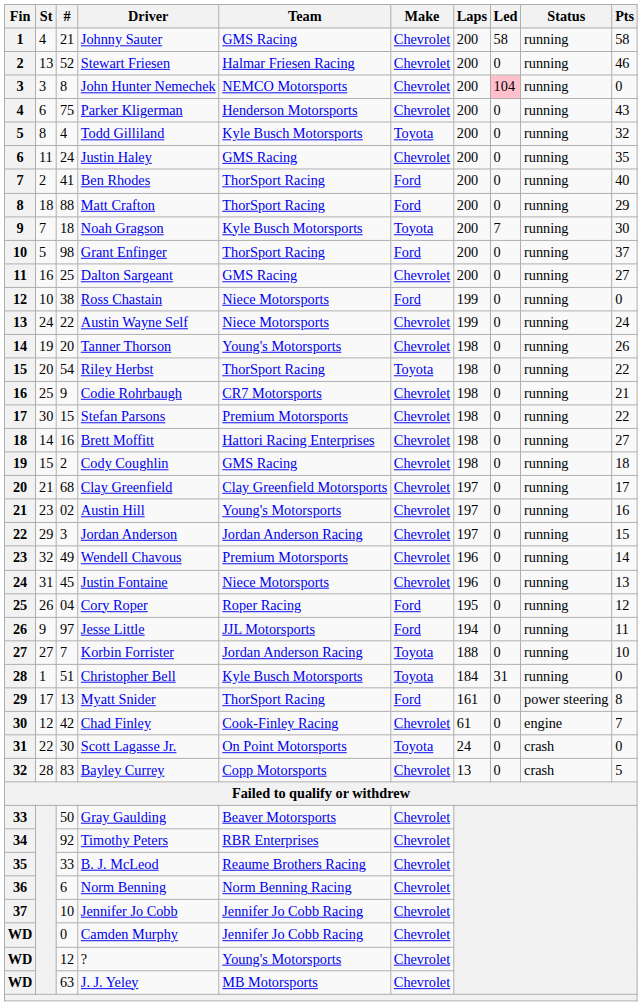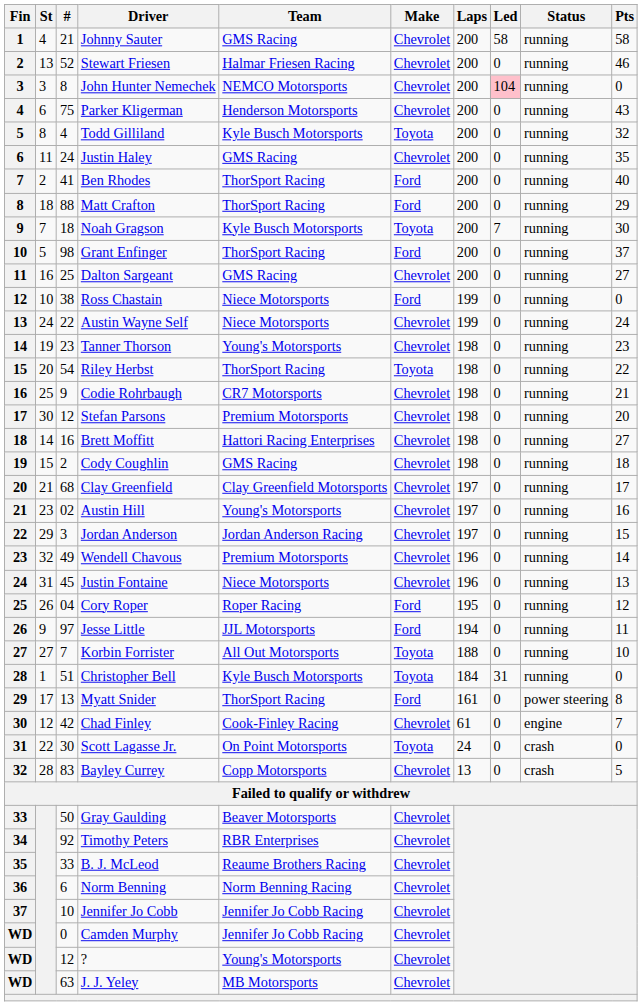Tanner Thorson | #: 20 -> 23
Tanner Thorson | Pts: 26 -> 23
Stefan Parsons | #: 15 -> 12
Stefan Parsons | Pts: 22 -> 20
Korbin Forrister | Team: Jordan Anderson Racing -> All Out Motorsports
